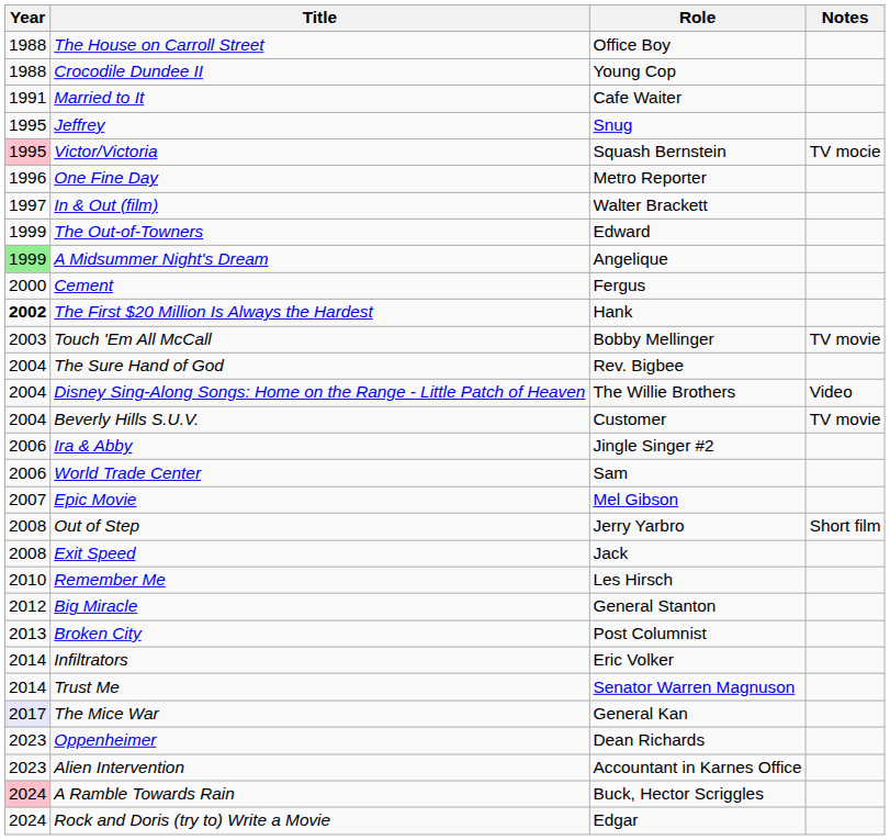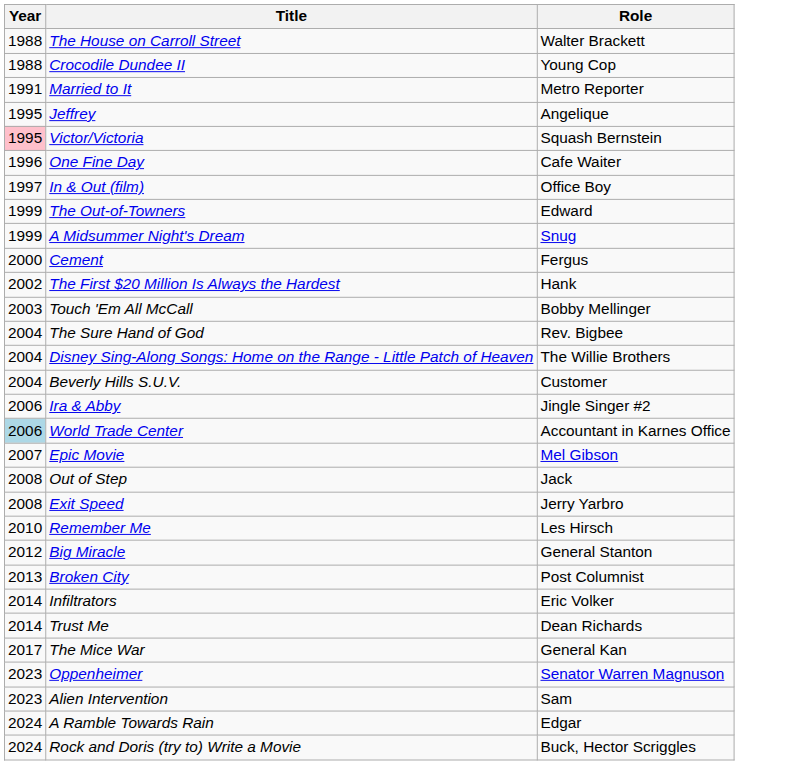- column: Notes | TV mocie | TV movie | Video | TV movie | Short film
The House on Carroll Street | Role: Office Boy -> Walter Brackett
Married to It | Role: Cafe Waiter -> Metro Reporter
Jeffrey | Role: Snug -> Angelique
One Fine Day | Role: Metro Reporter -> Cafe Waiter
In & Out (film) | Role: Walter Brackett -> Office Boy
A Midsummer Night's Dream | Year: lightgreen background -> no background
A Midsummer Night's Dream | Role: Angelique -> Snug
The First $20 Million Is Always the Hardest | Year: bold -> normal
World Trade Center | Year: no background -> lightblue background
World Trade Center | Role: Sam -> Accountant in Karnes Office
Out of Step | Role: Jerry Yarbro -> Jack
Exit Speed | Role: Jack -> Jerry Yarbro
Trust Me | Role: Senator Warren Magnuson -> Dean Richards
The Mice War | Year: lavender background -> no background
Oppenheimer | Role: Dean Richards -> Senator Warren Magnuson
Alien Intervention | Role: Accountant in Karnes Office -> Sam
A Ramble Towards Rain | Year: pink background -> no background
A Ramble Towards Rain | Role: Buck, Hector Scriggles -> Edgar
Rock and Doris (try to) Write a Movie | Role: Edgar -> Buck, Hector Scriggles
